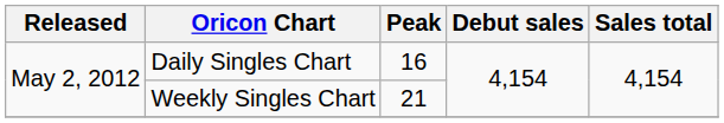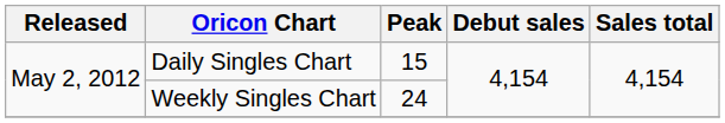Daily Singles Chart | Peak: 16 -> 15
Weekly Singles Chart | Peak: 21 -> 24
